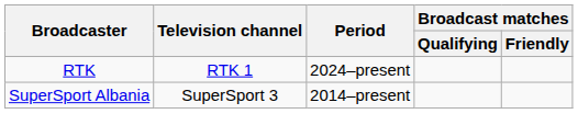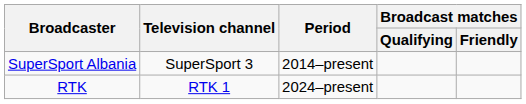rows swapped: SuperSport Albania <-> RTK
